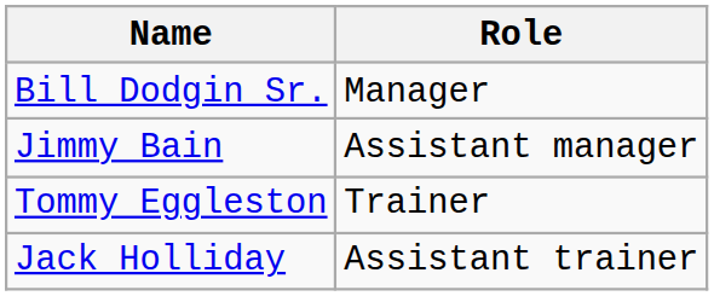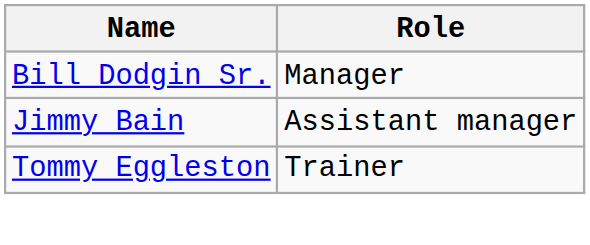- row: Jack Holliday | Assistant trainer
